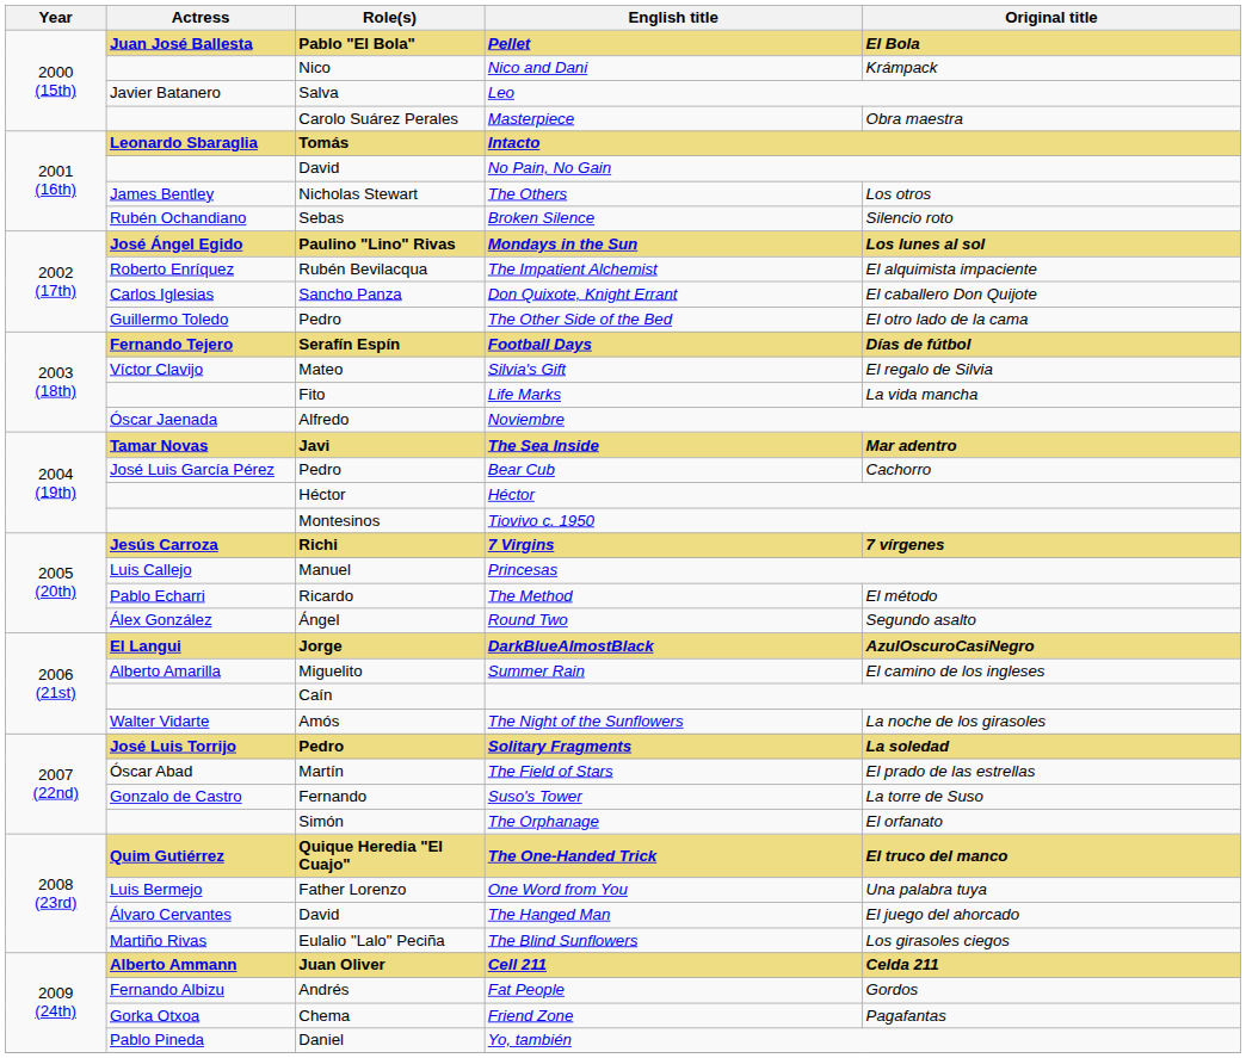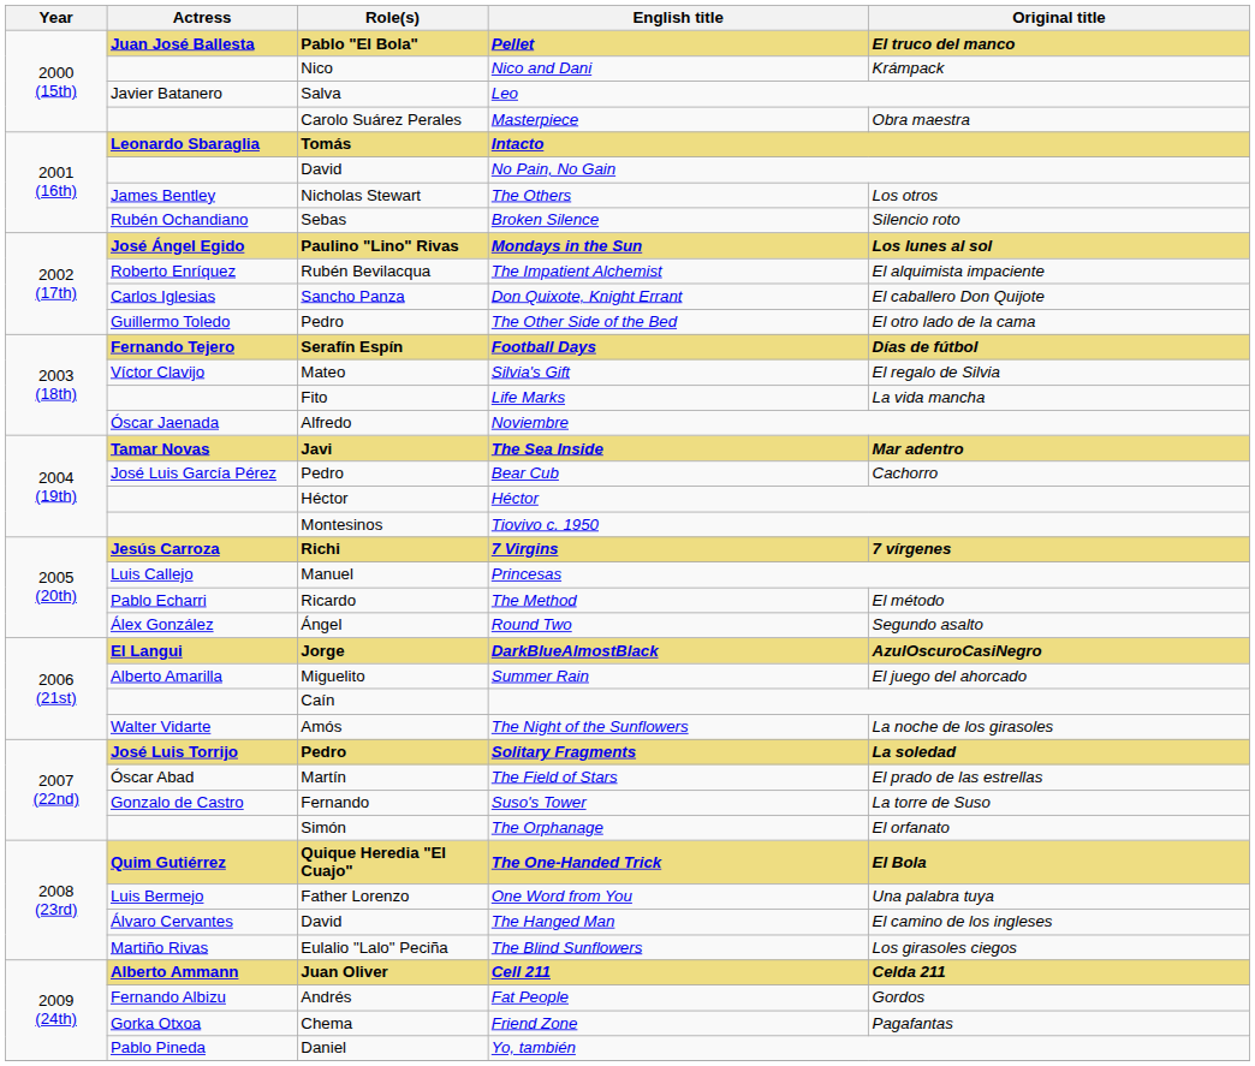Pellet | Original title: El Bola -> El truco del manco
Summer Rain | Original title: El camino de los ingleses -> El juego del ahorcado
The One-Handed Trick | Original title: El truco del manco -> El Bola
The Hanged Man | Original title: El juego del ahorcado -> El camino de los ingleses
